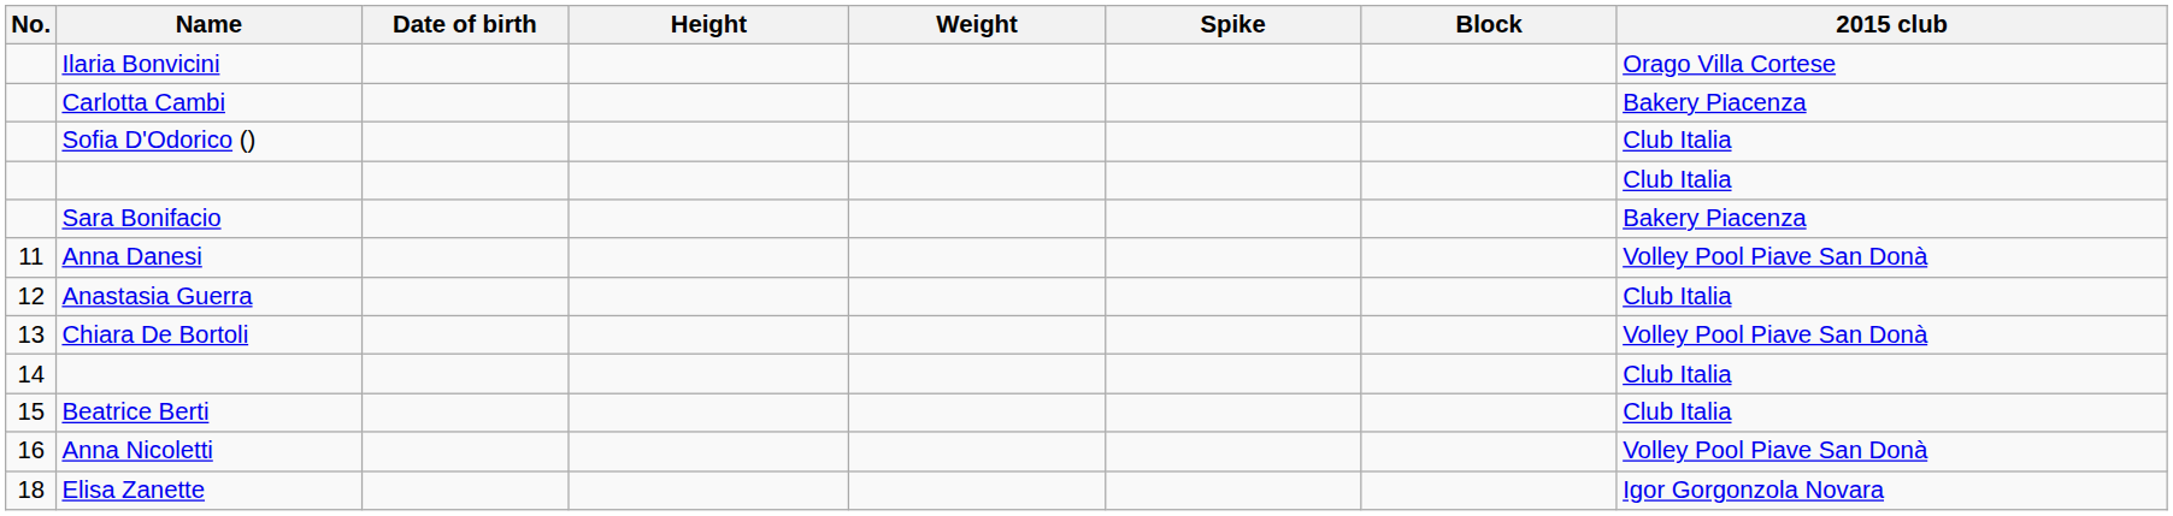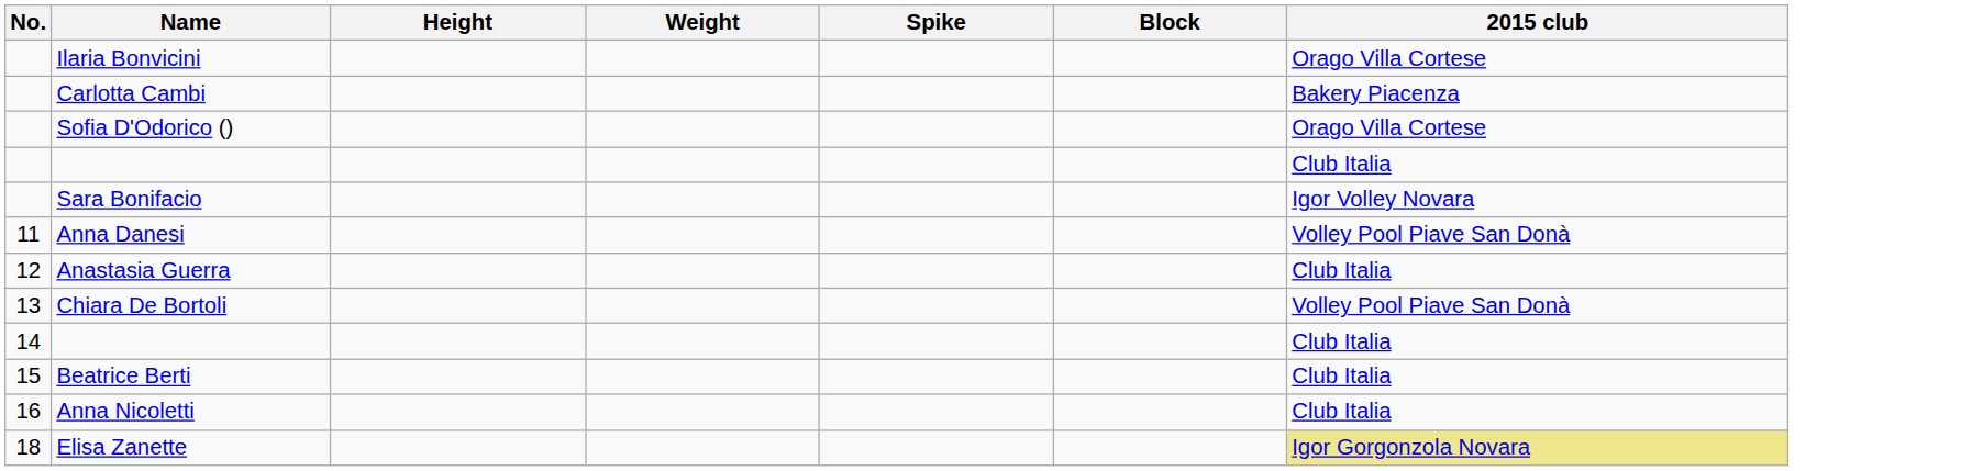- column: Date of birth
Sofia D'Odorico () | 2015 club: Club Italia -> Orago Villa Cortese
Sara Bonifacio | 2015 club: Bakery Piacenza -> Igor Volley Novara
Anna Nicoletti | 2015 club: Volley Pool Piave San Donà -> Club Italia
Elisa Zanette | 2015 club: no background -> khaki background
